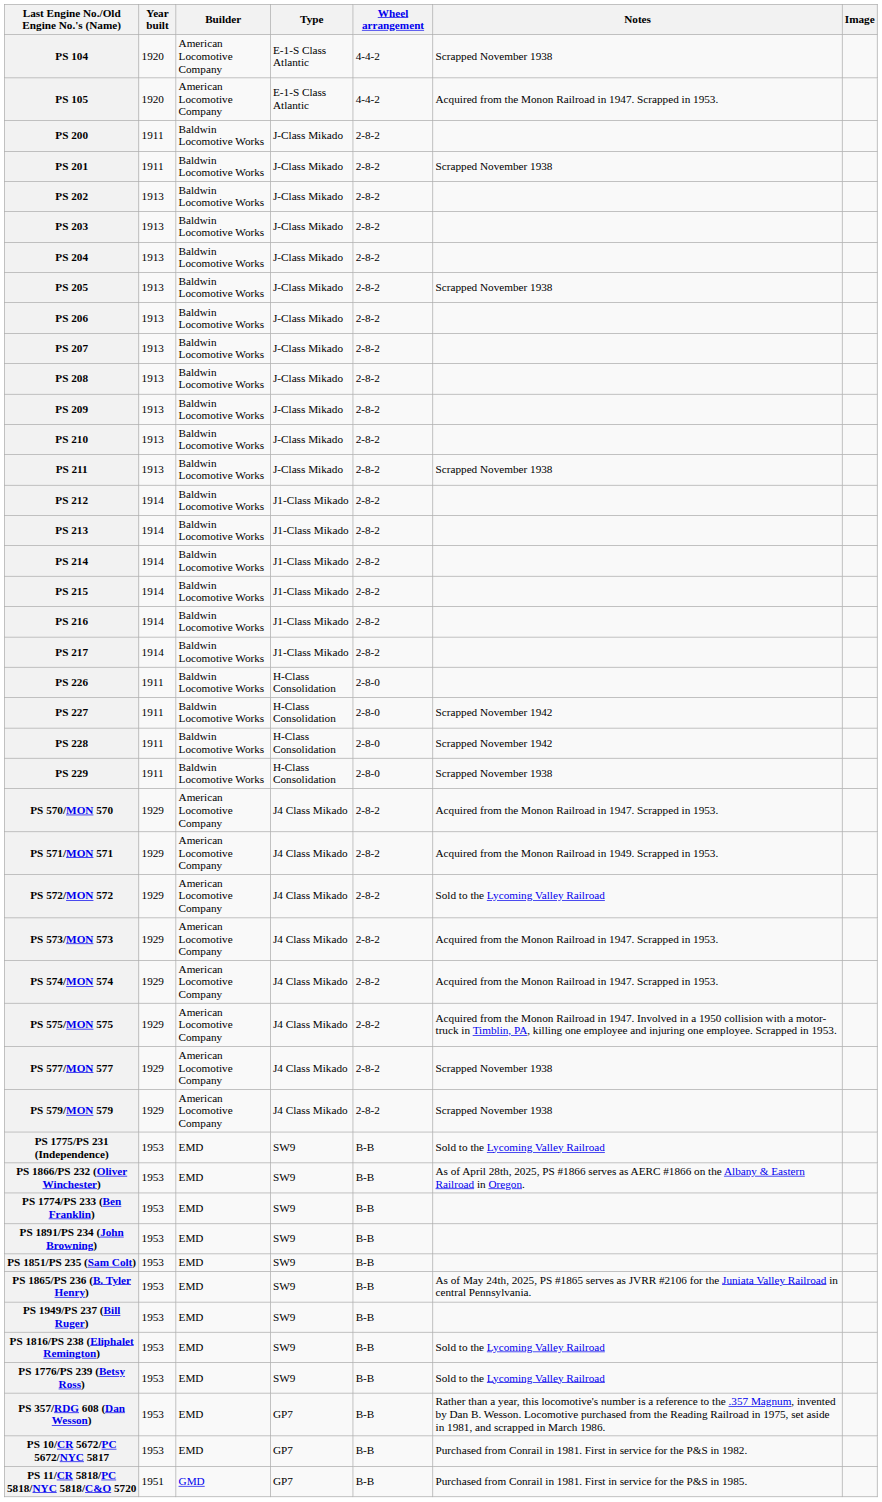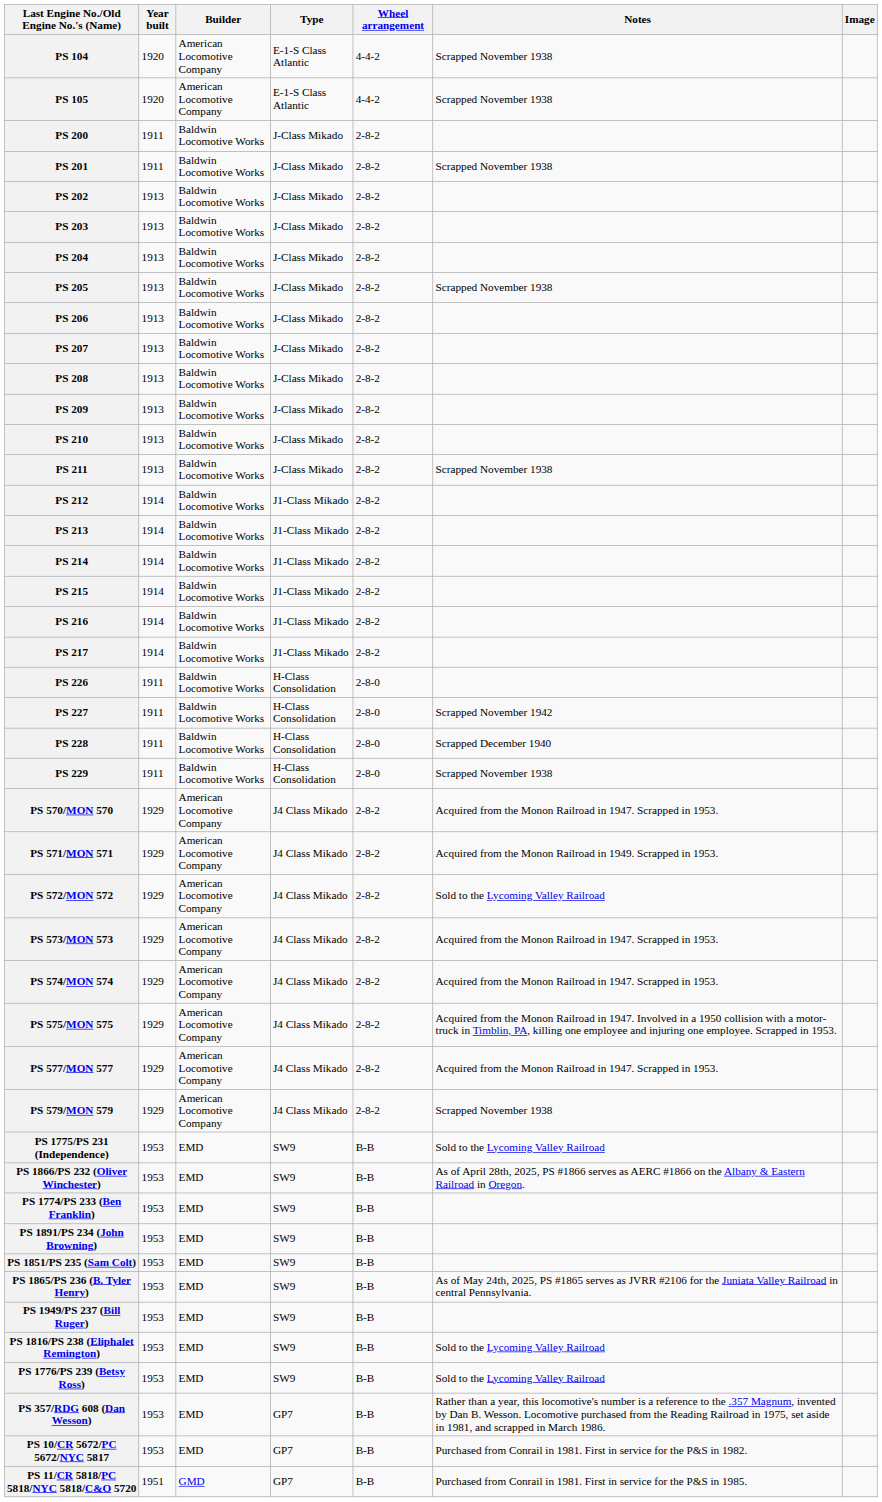PS 105 | Notes: Acquired from the Monon Railroad in 1947. Scrapped in 1953. -> Scrapped November 1938
PS 228 | Notes: Scrapped November 1942 -> Scrapped December 1940
PS 577/MON 577 | Notes: Scrapped November 1938 -> Acquired from the Monon Railroad in 1947. Scrapped in 1953.
